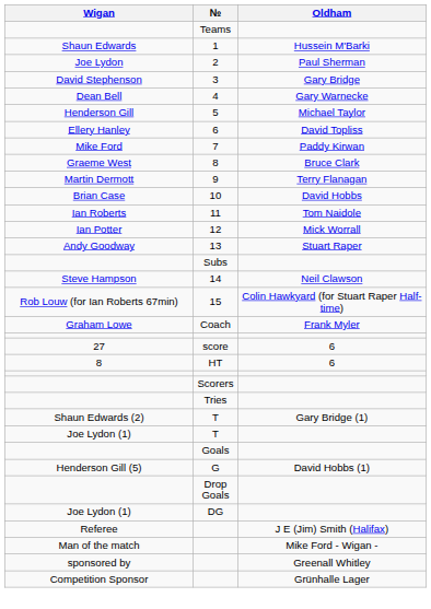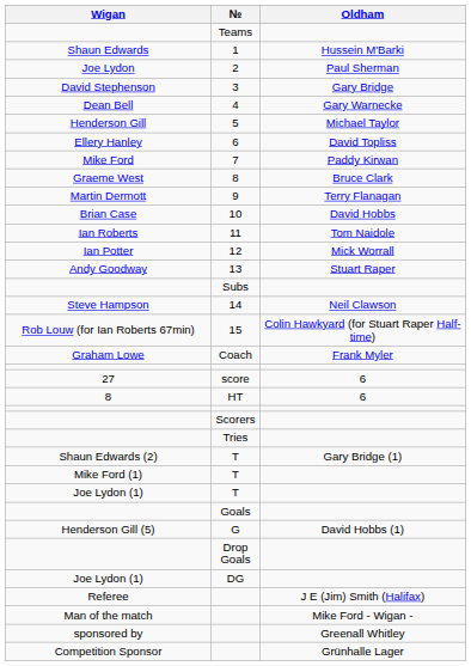+ row: Mike Ford (1) | T
